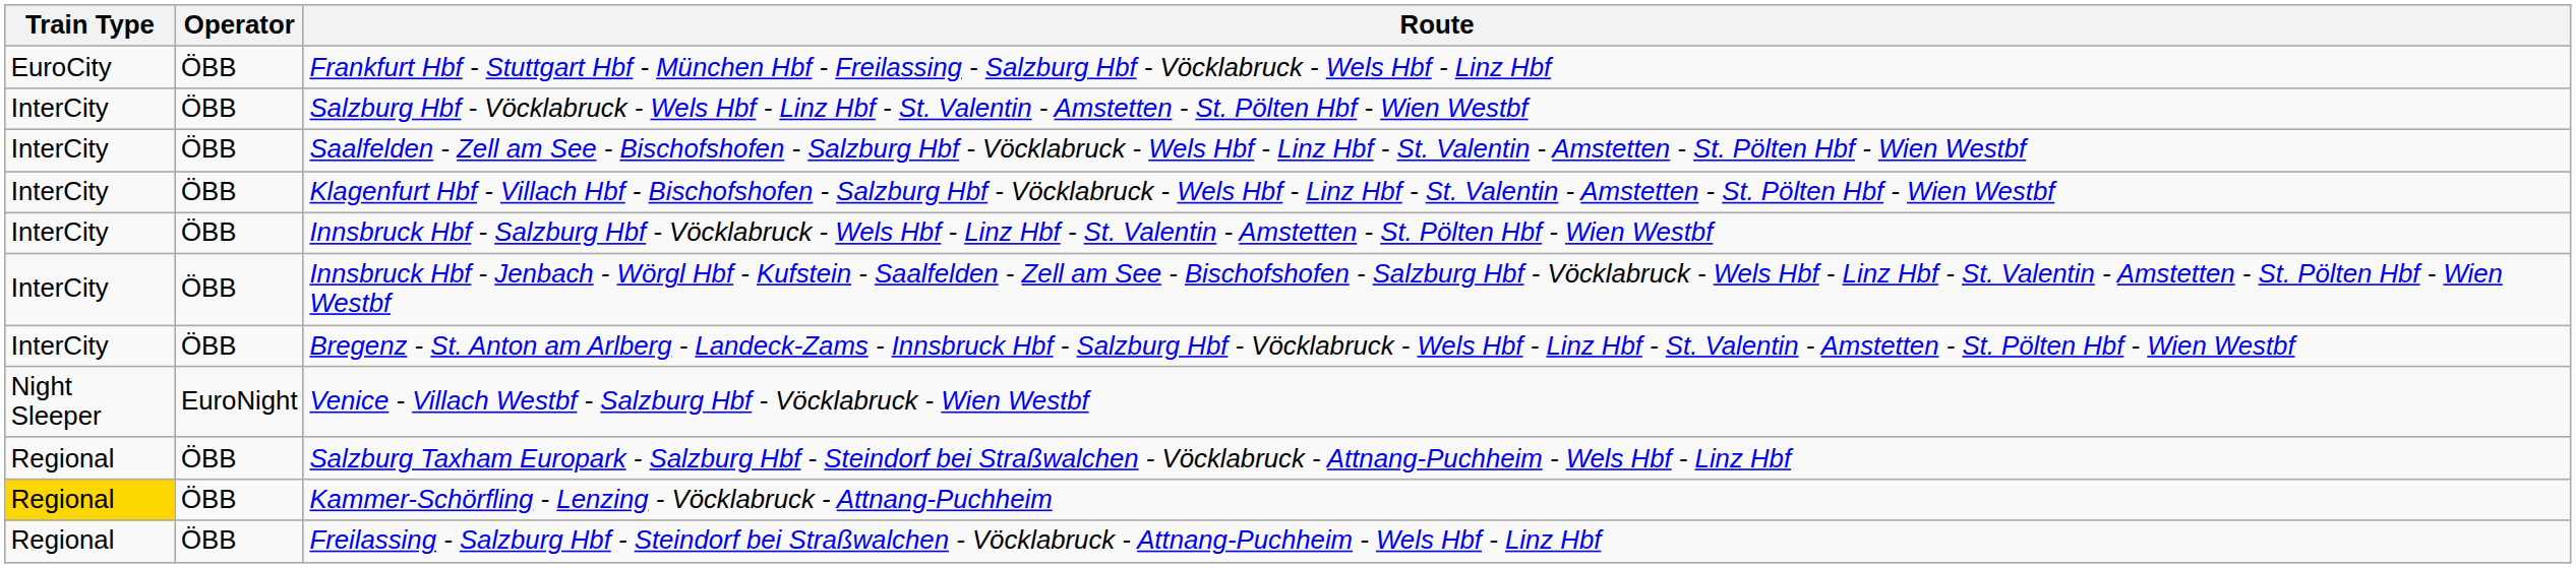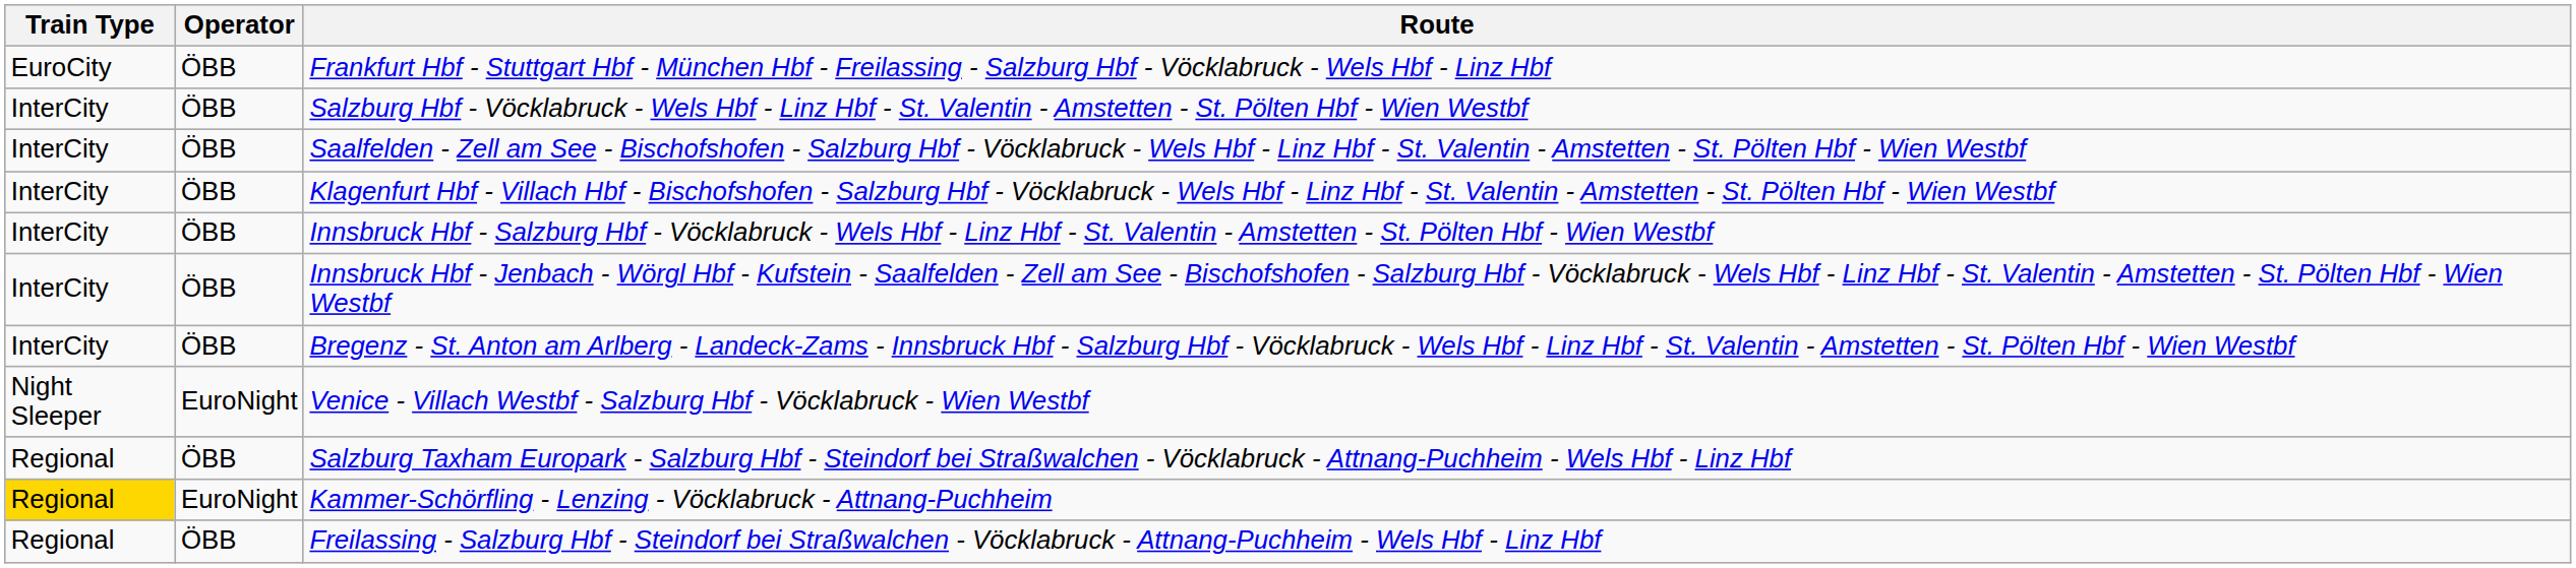Kammer-Schörfling - Lenzing - Vöcklabruck - Attnang-Puchheim | Operator: ÖBB -> EuroNight
